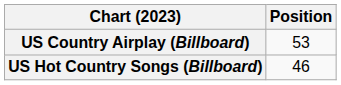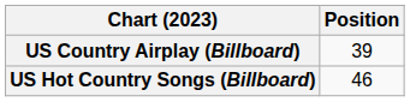US Country Airplay (Billboard) | Position: 53 -> 39
